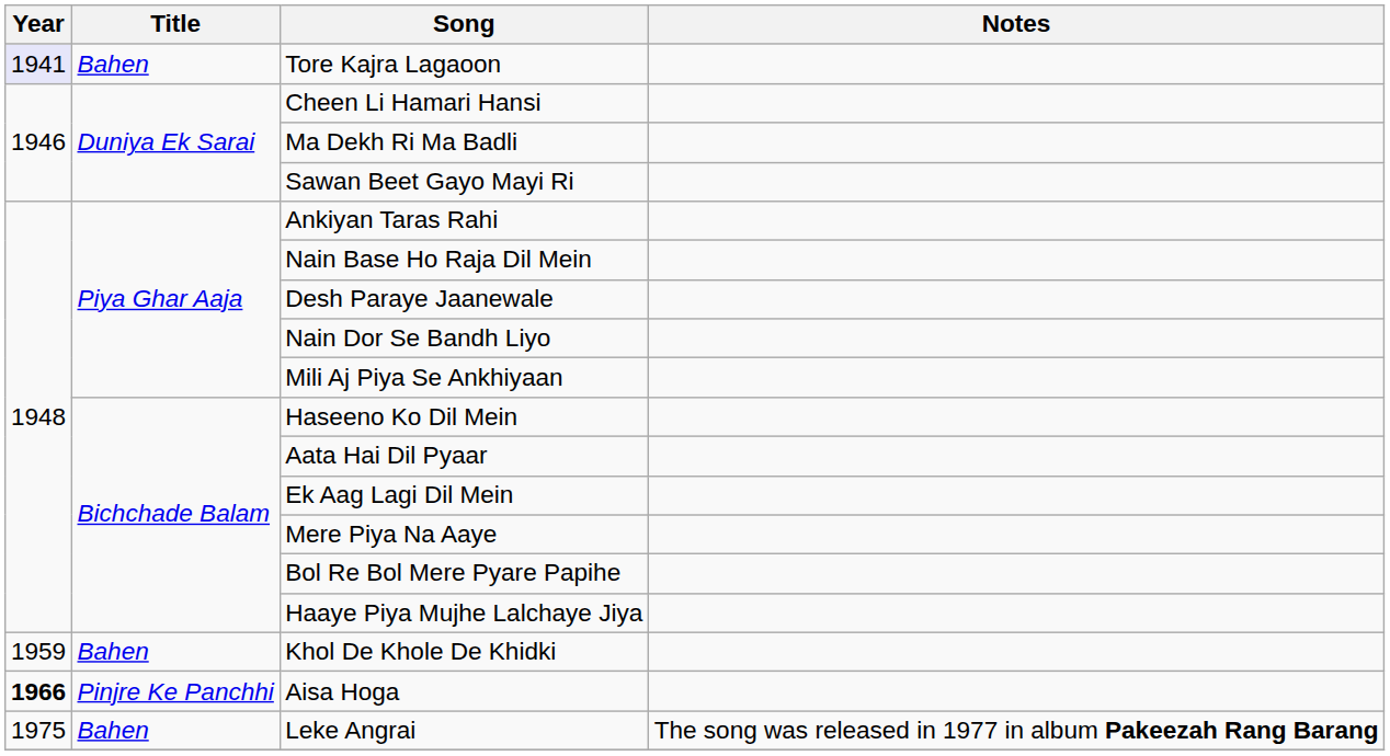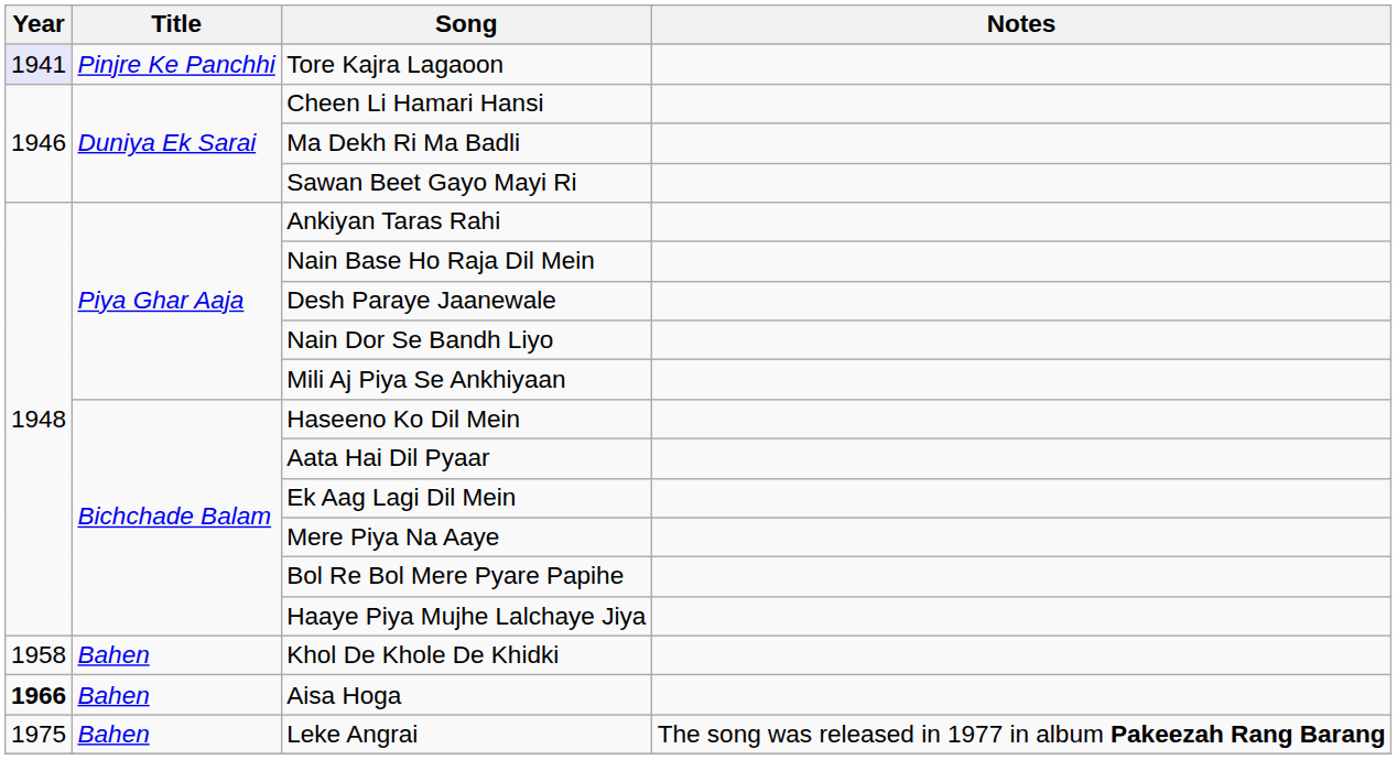Tore Kajra Lagaoon | Title: Bahen -> Pinjre Ke Panchhi
Khol De Khole De Khidki | Year: 1959 -> 1958
Aisa Hoga | Title: Pinjre Ke Panchhi -> Bahen
